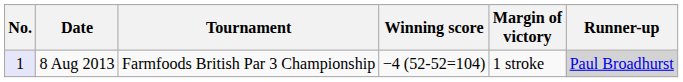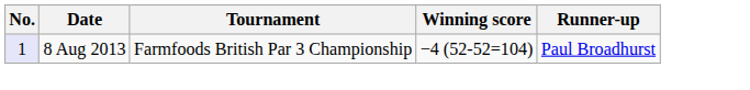- column: Margin of victory | 1 stroke
8 Aug 2013 | Runner-up: lightgrey background -> no background
